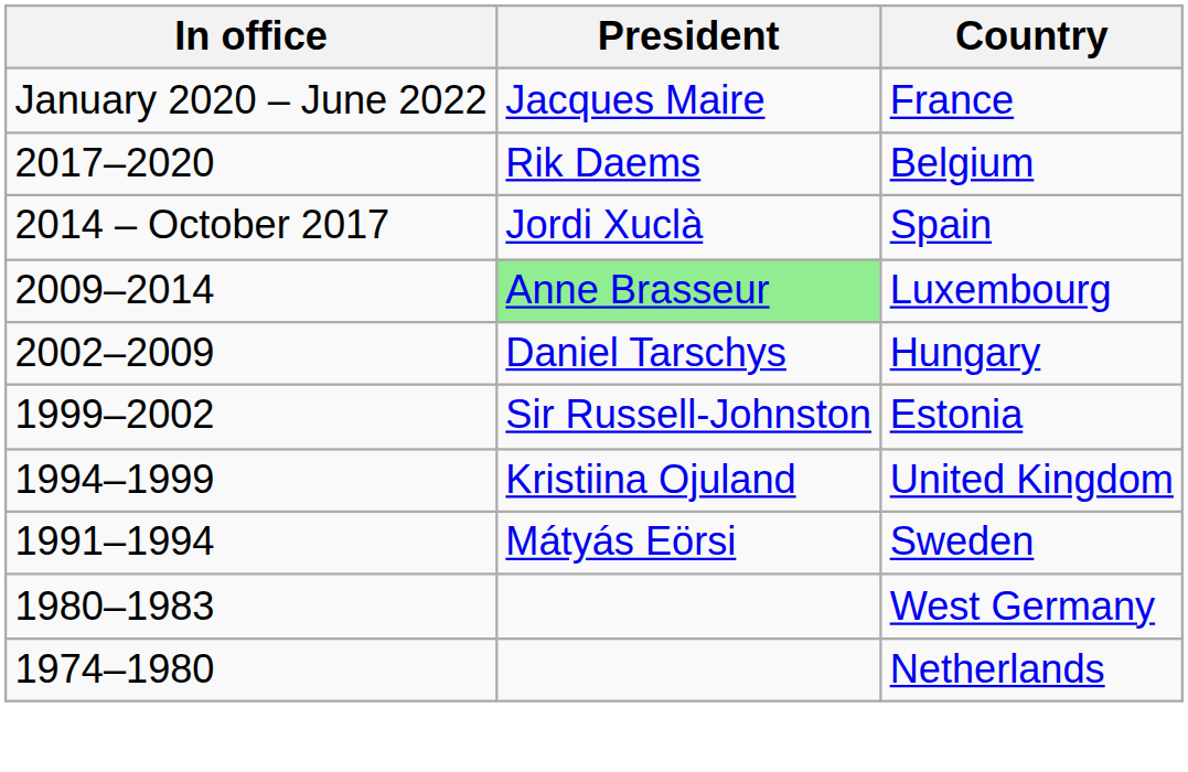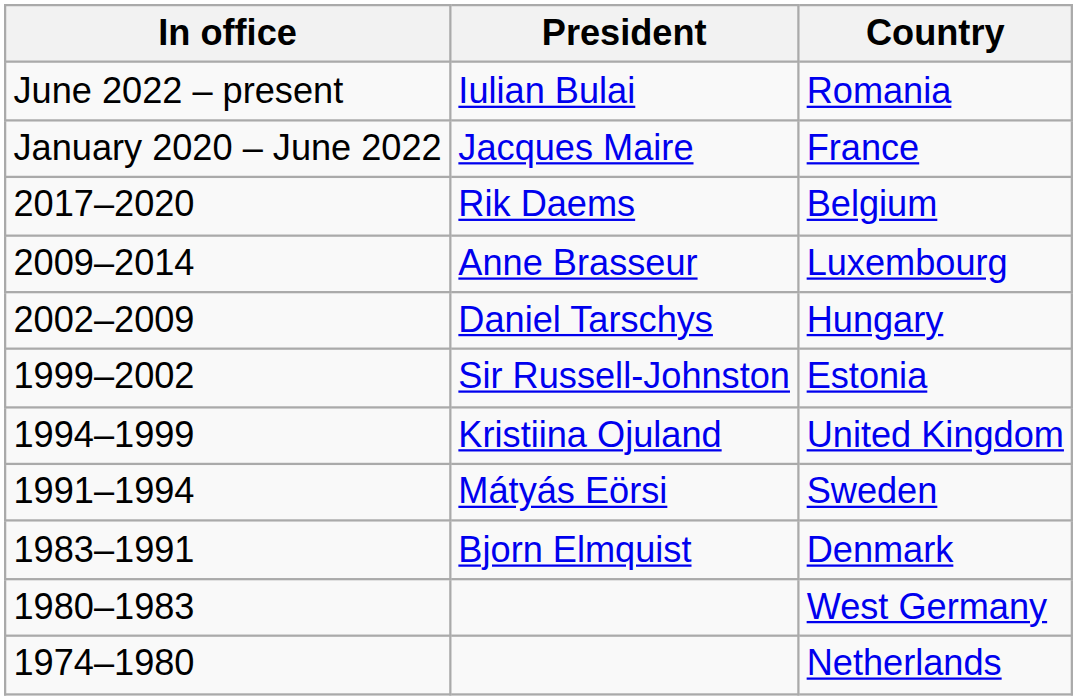+ row: June 2022 – present | Iulian Bulai | Romania
- row: 2014 – October 2017 | Jordi Xuclà | Spain
Luxembourg | President: lightgreen background -> no background
+ row: 1983–1991 | Bjorn Elmquist | Denmark
